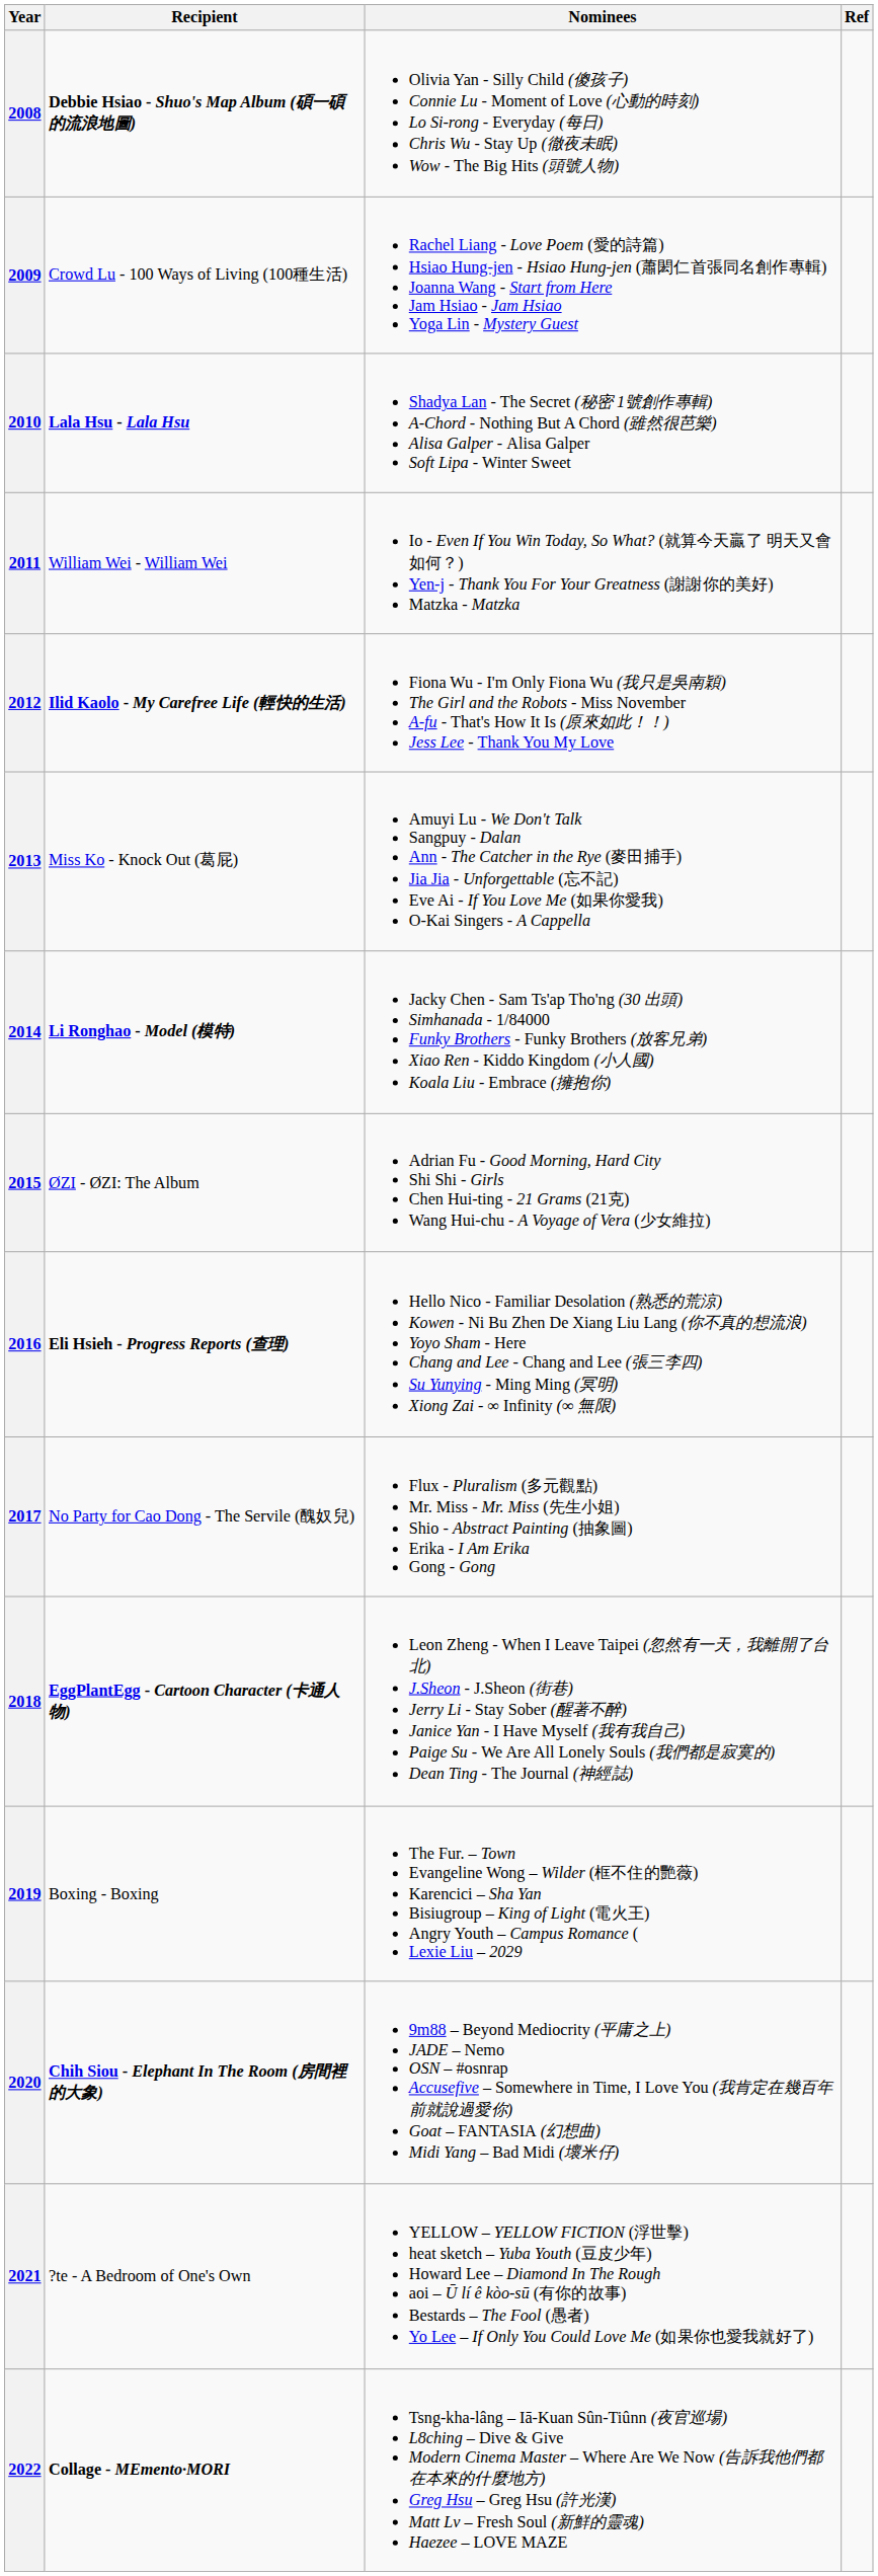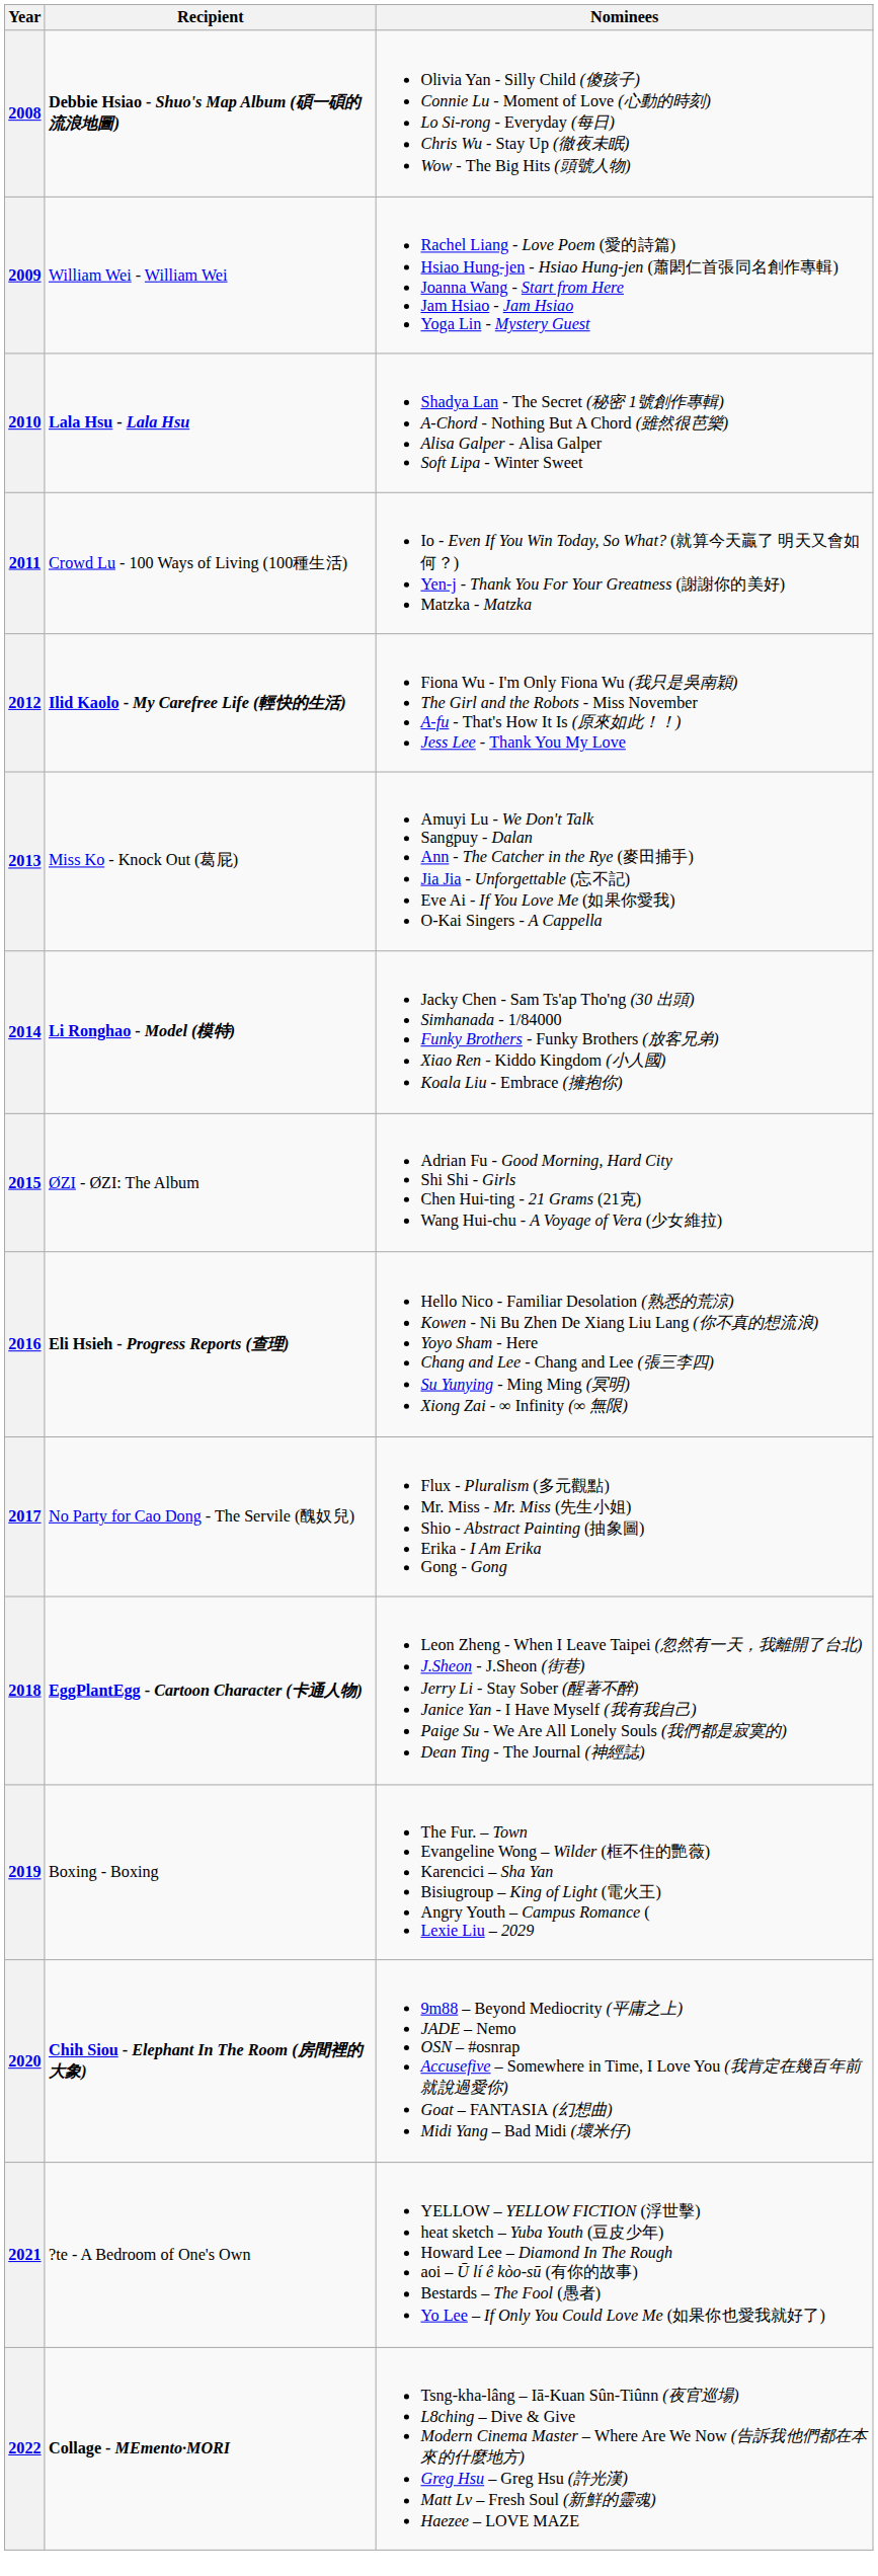- column: Ref
2009 | Recipient: Crowd Lu - 100 Ways of Living (100種生活) -> William Wei - William Wei
2011 | Recipient: William Wei - William Wei -> Crowd Lu - 100 Ways of Living (100種生活)
